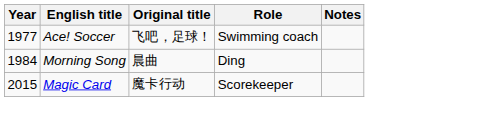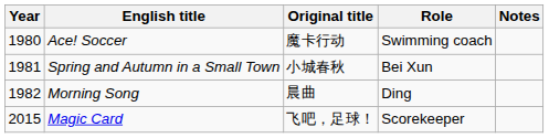Ace! Soccer | Year: 1977 -> 1980
Ace! Soccer | Original title: 飞吧，足球！ -> 魔卡行动
+ row: 1981 | Spring and Autumn in a Small Town | 小城春秋 | Bei Xun
Morning Song | Year: 1984 -> 1982
Magic Card | Original title: 魔卡行动 -> 飞吧，足球！
